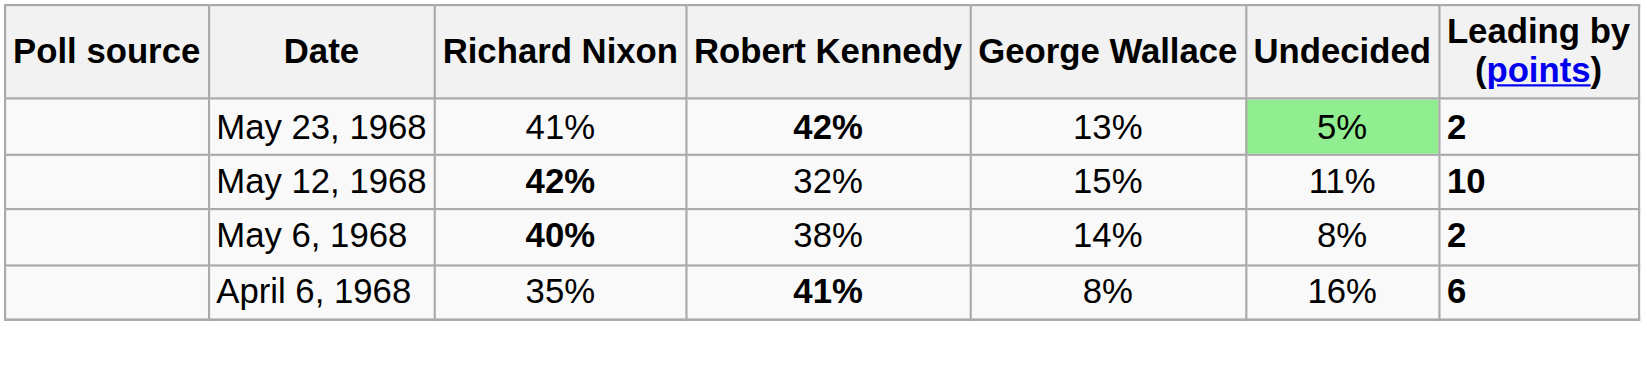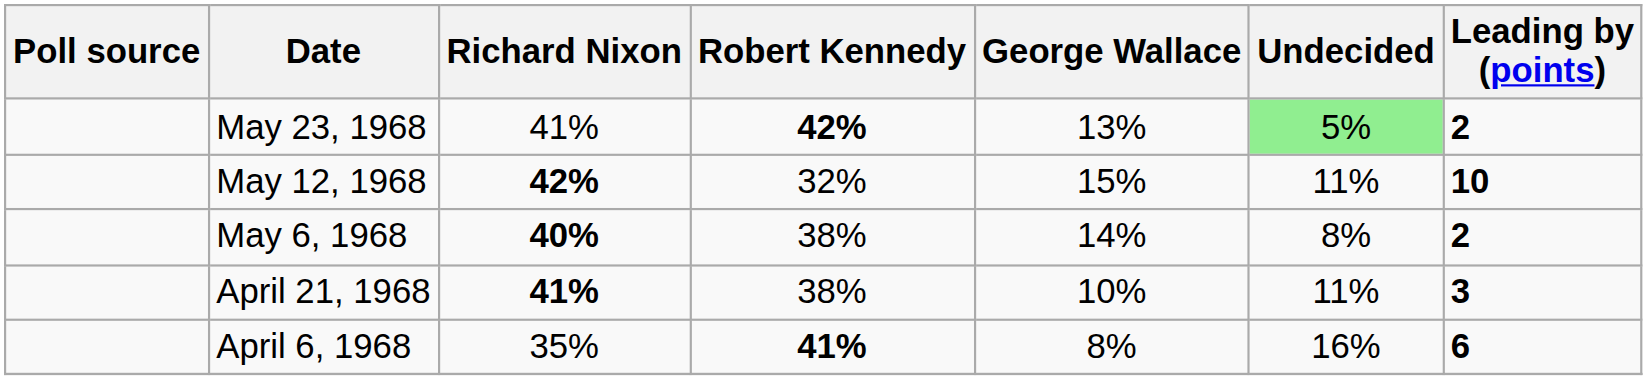+ row: April 21, 1968 | 41% | 38% | 10% | 11% | 3
